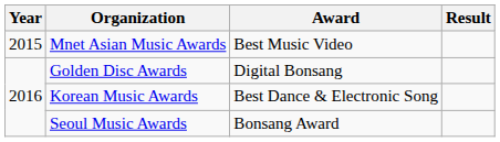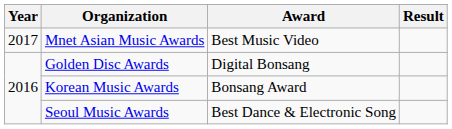Mnet Asian Music Awards | Year: 2015 -> 2017
Korean Music Awards | Award: Best Dance & Electronic Song -> Bonsang Award
Seoul Music Awards | Award: Bonsang Award -> Best Dance & Electronic Song
